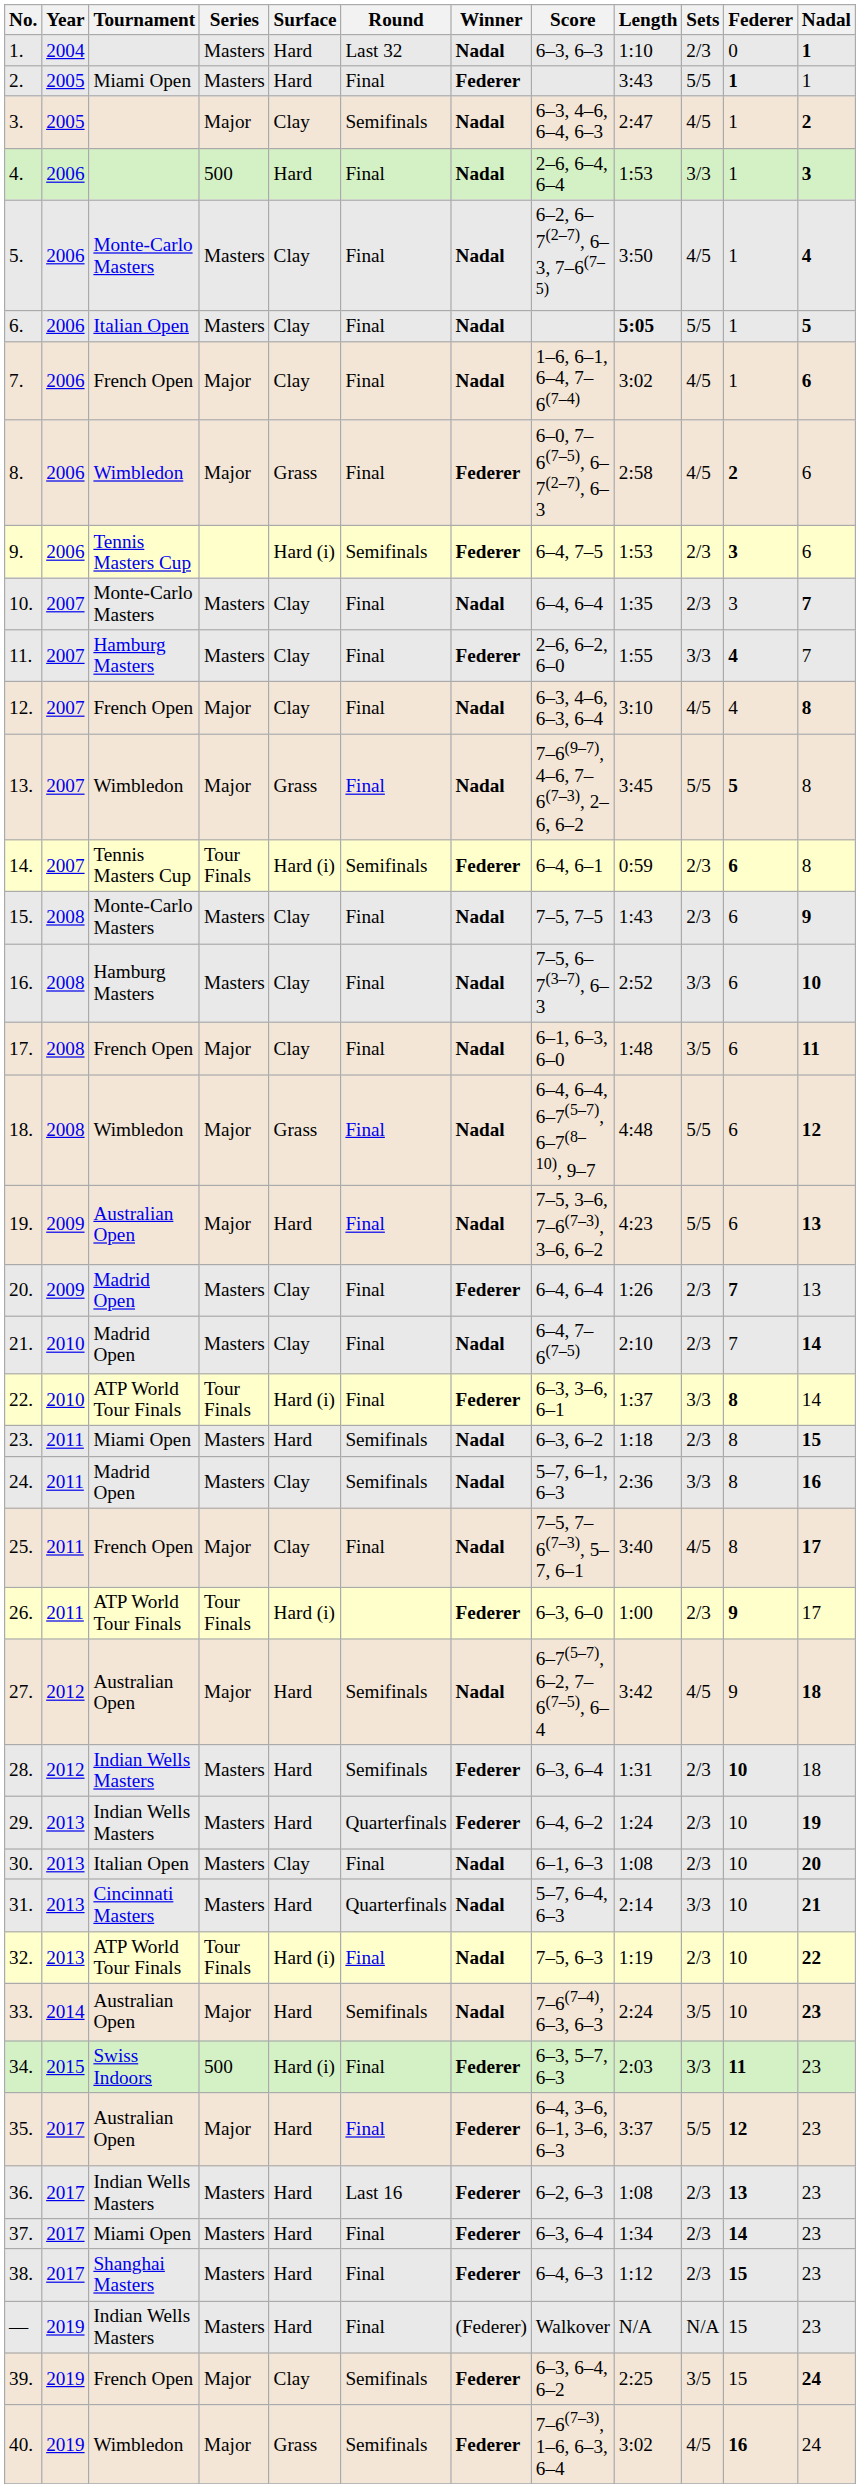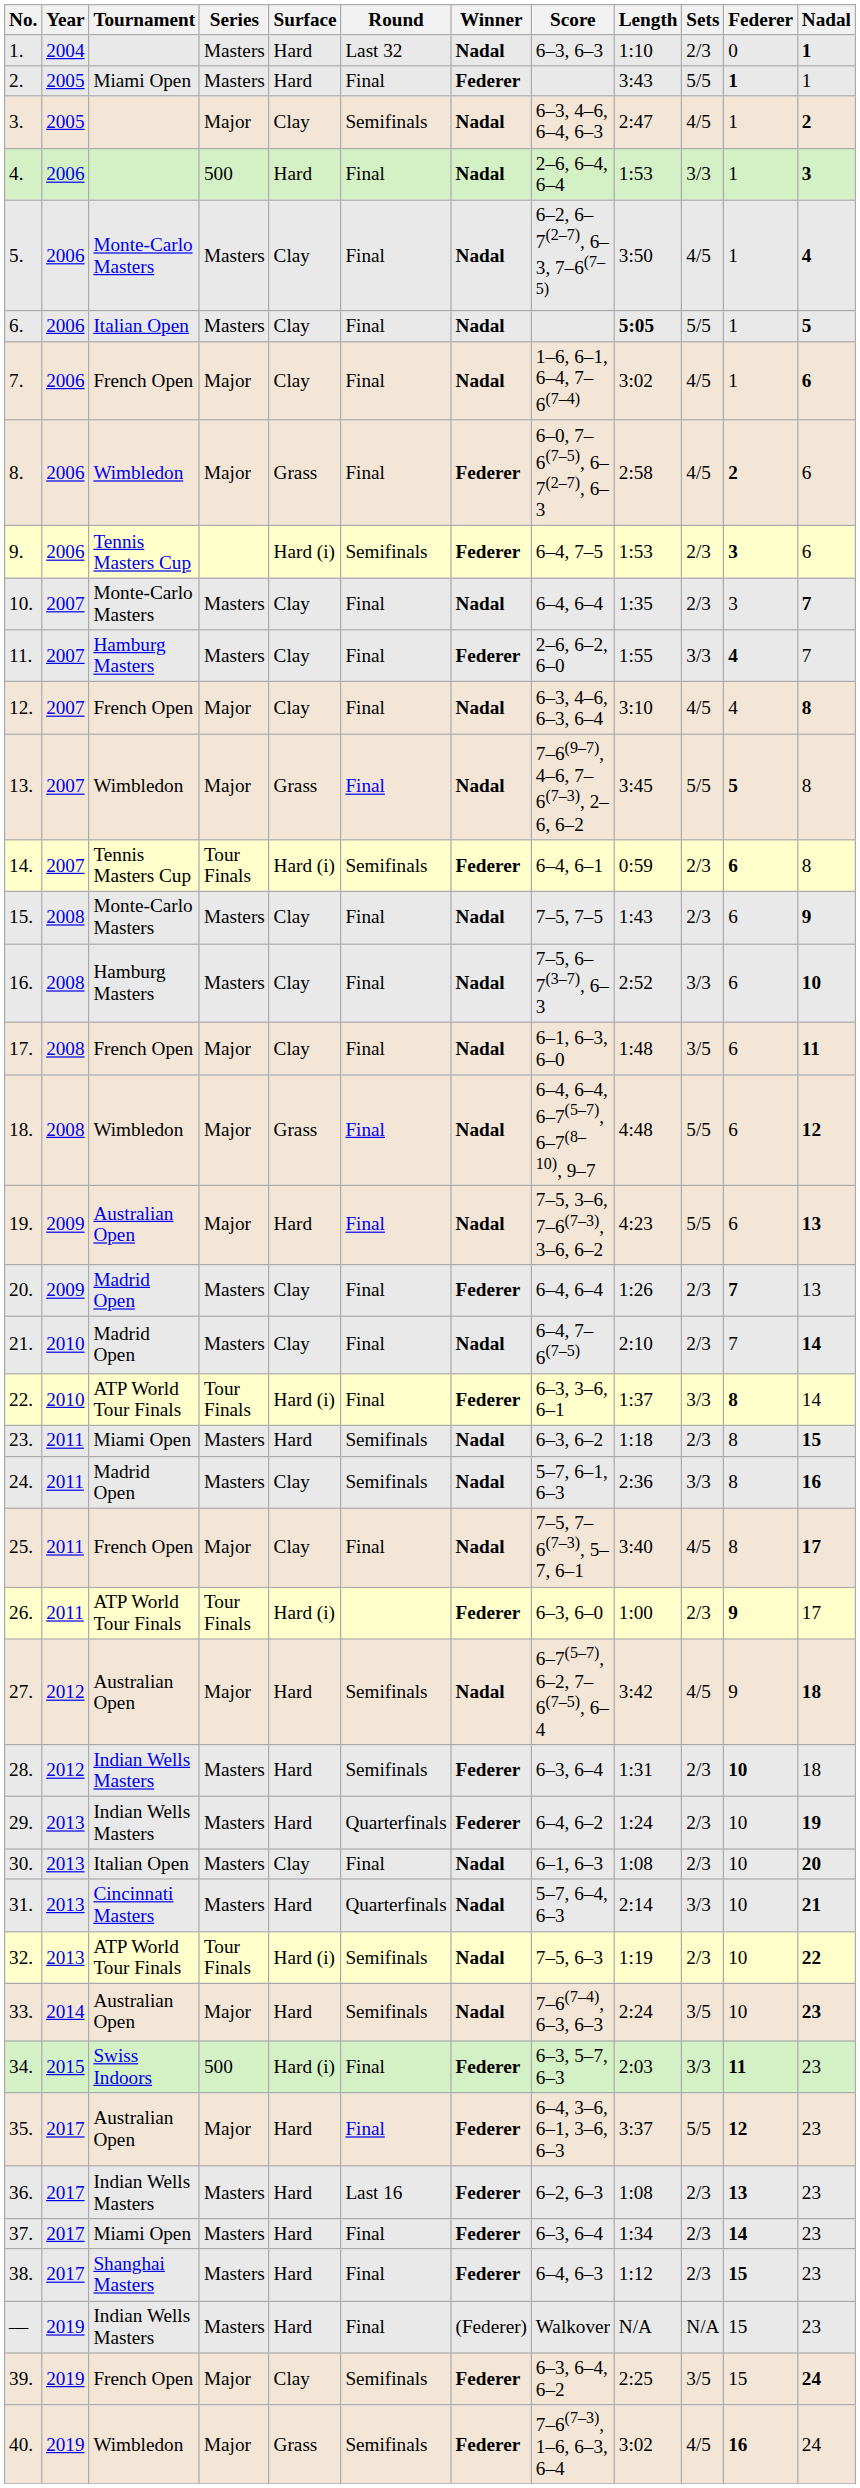32. | Round: Final -> Semifinals
